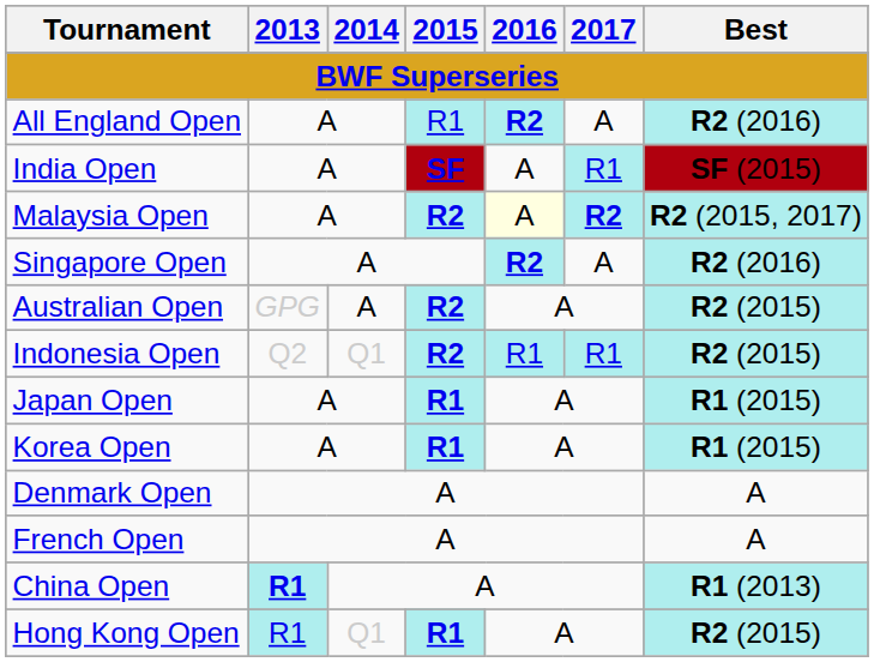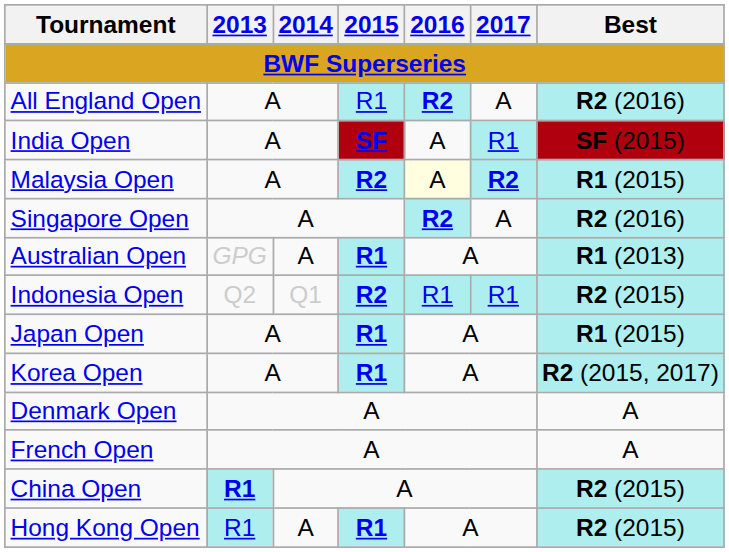Malaysia Open | Best: R2 (2015, 2017) -> R1 (2015)
Australian Open | 2015: R2 -> R1
Australian Open | Best: R2 (2015) -> R1 (2013)
Korea Open | Best: R1 (2015) -> R2 (2015, 2017)
China Open | Best: R1 (2013) -> R2 (2015)
Hong Kong Open | 2014: Q1 -> A
